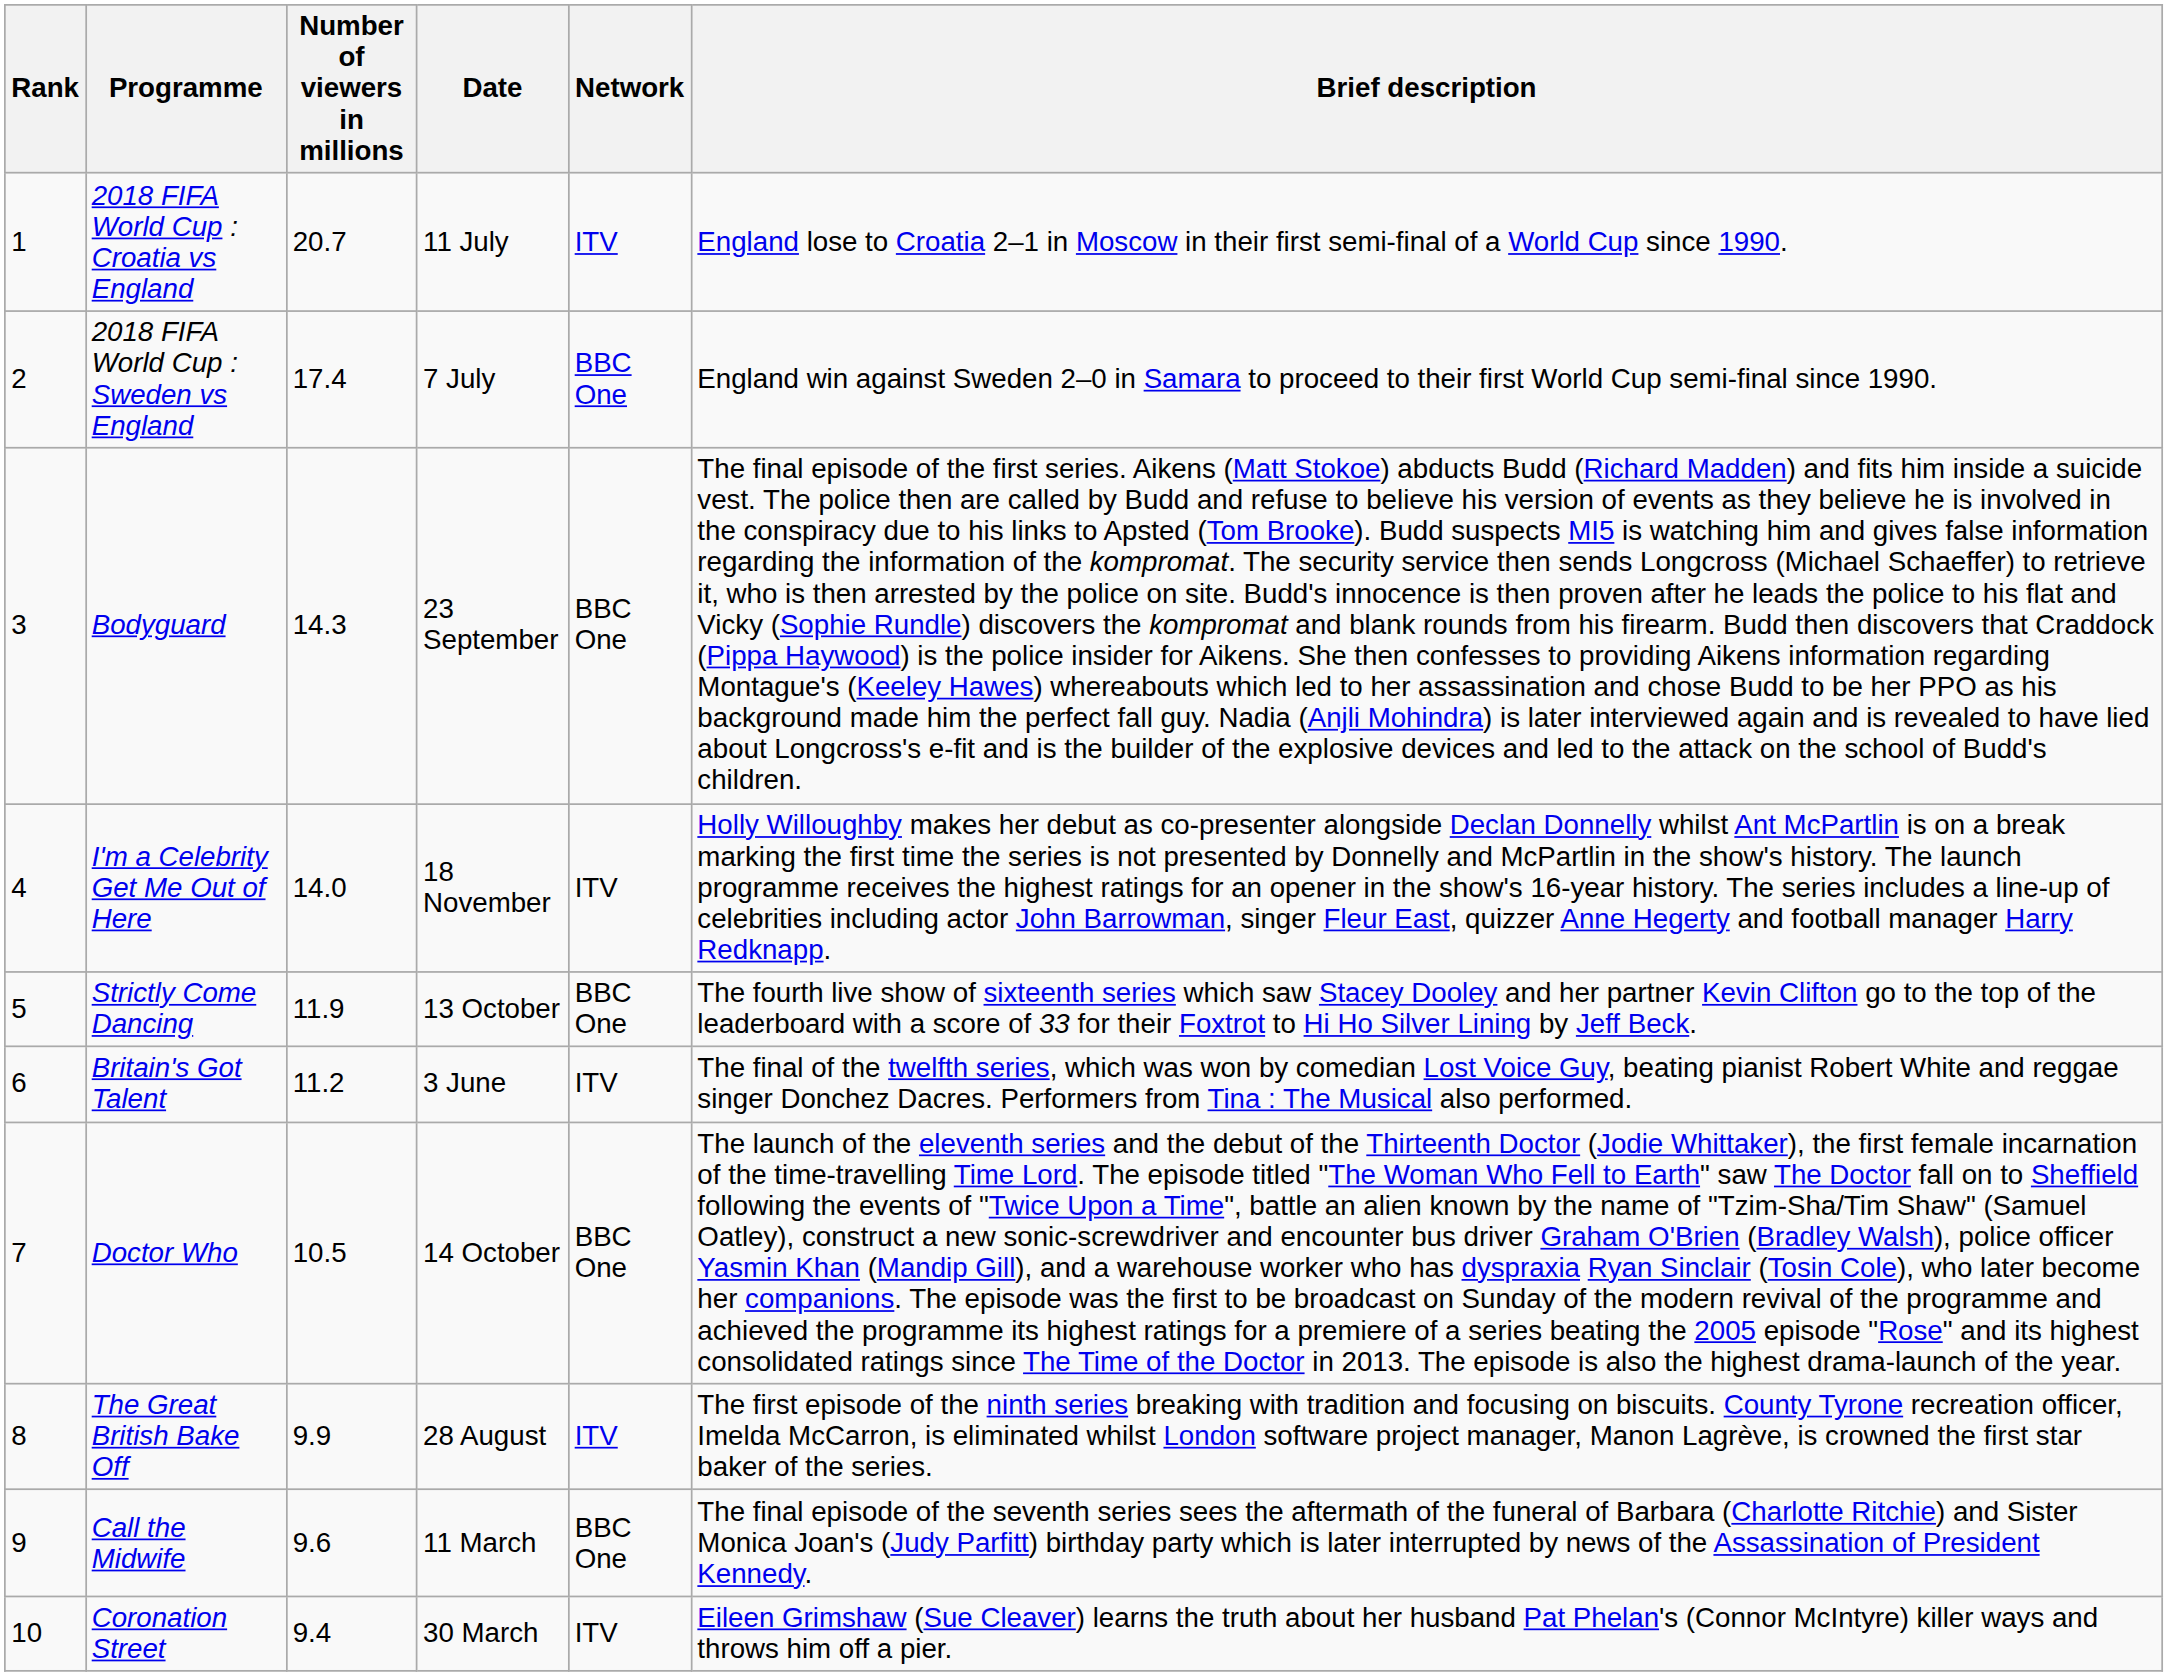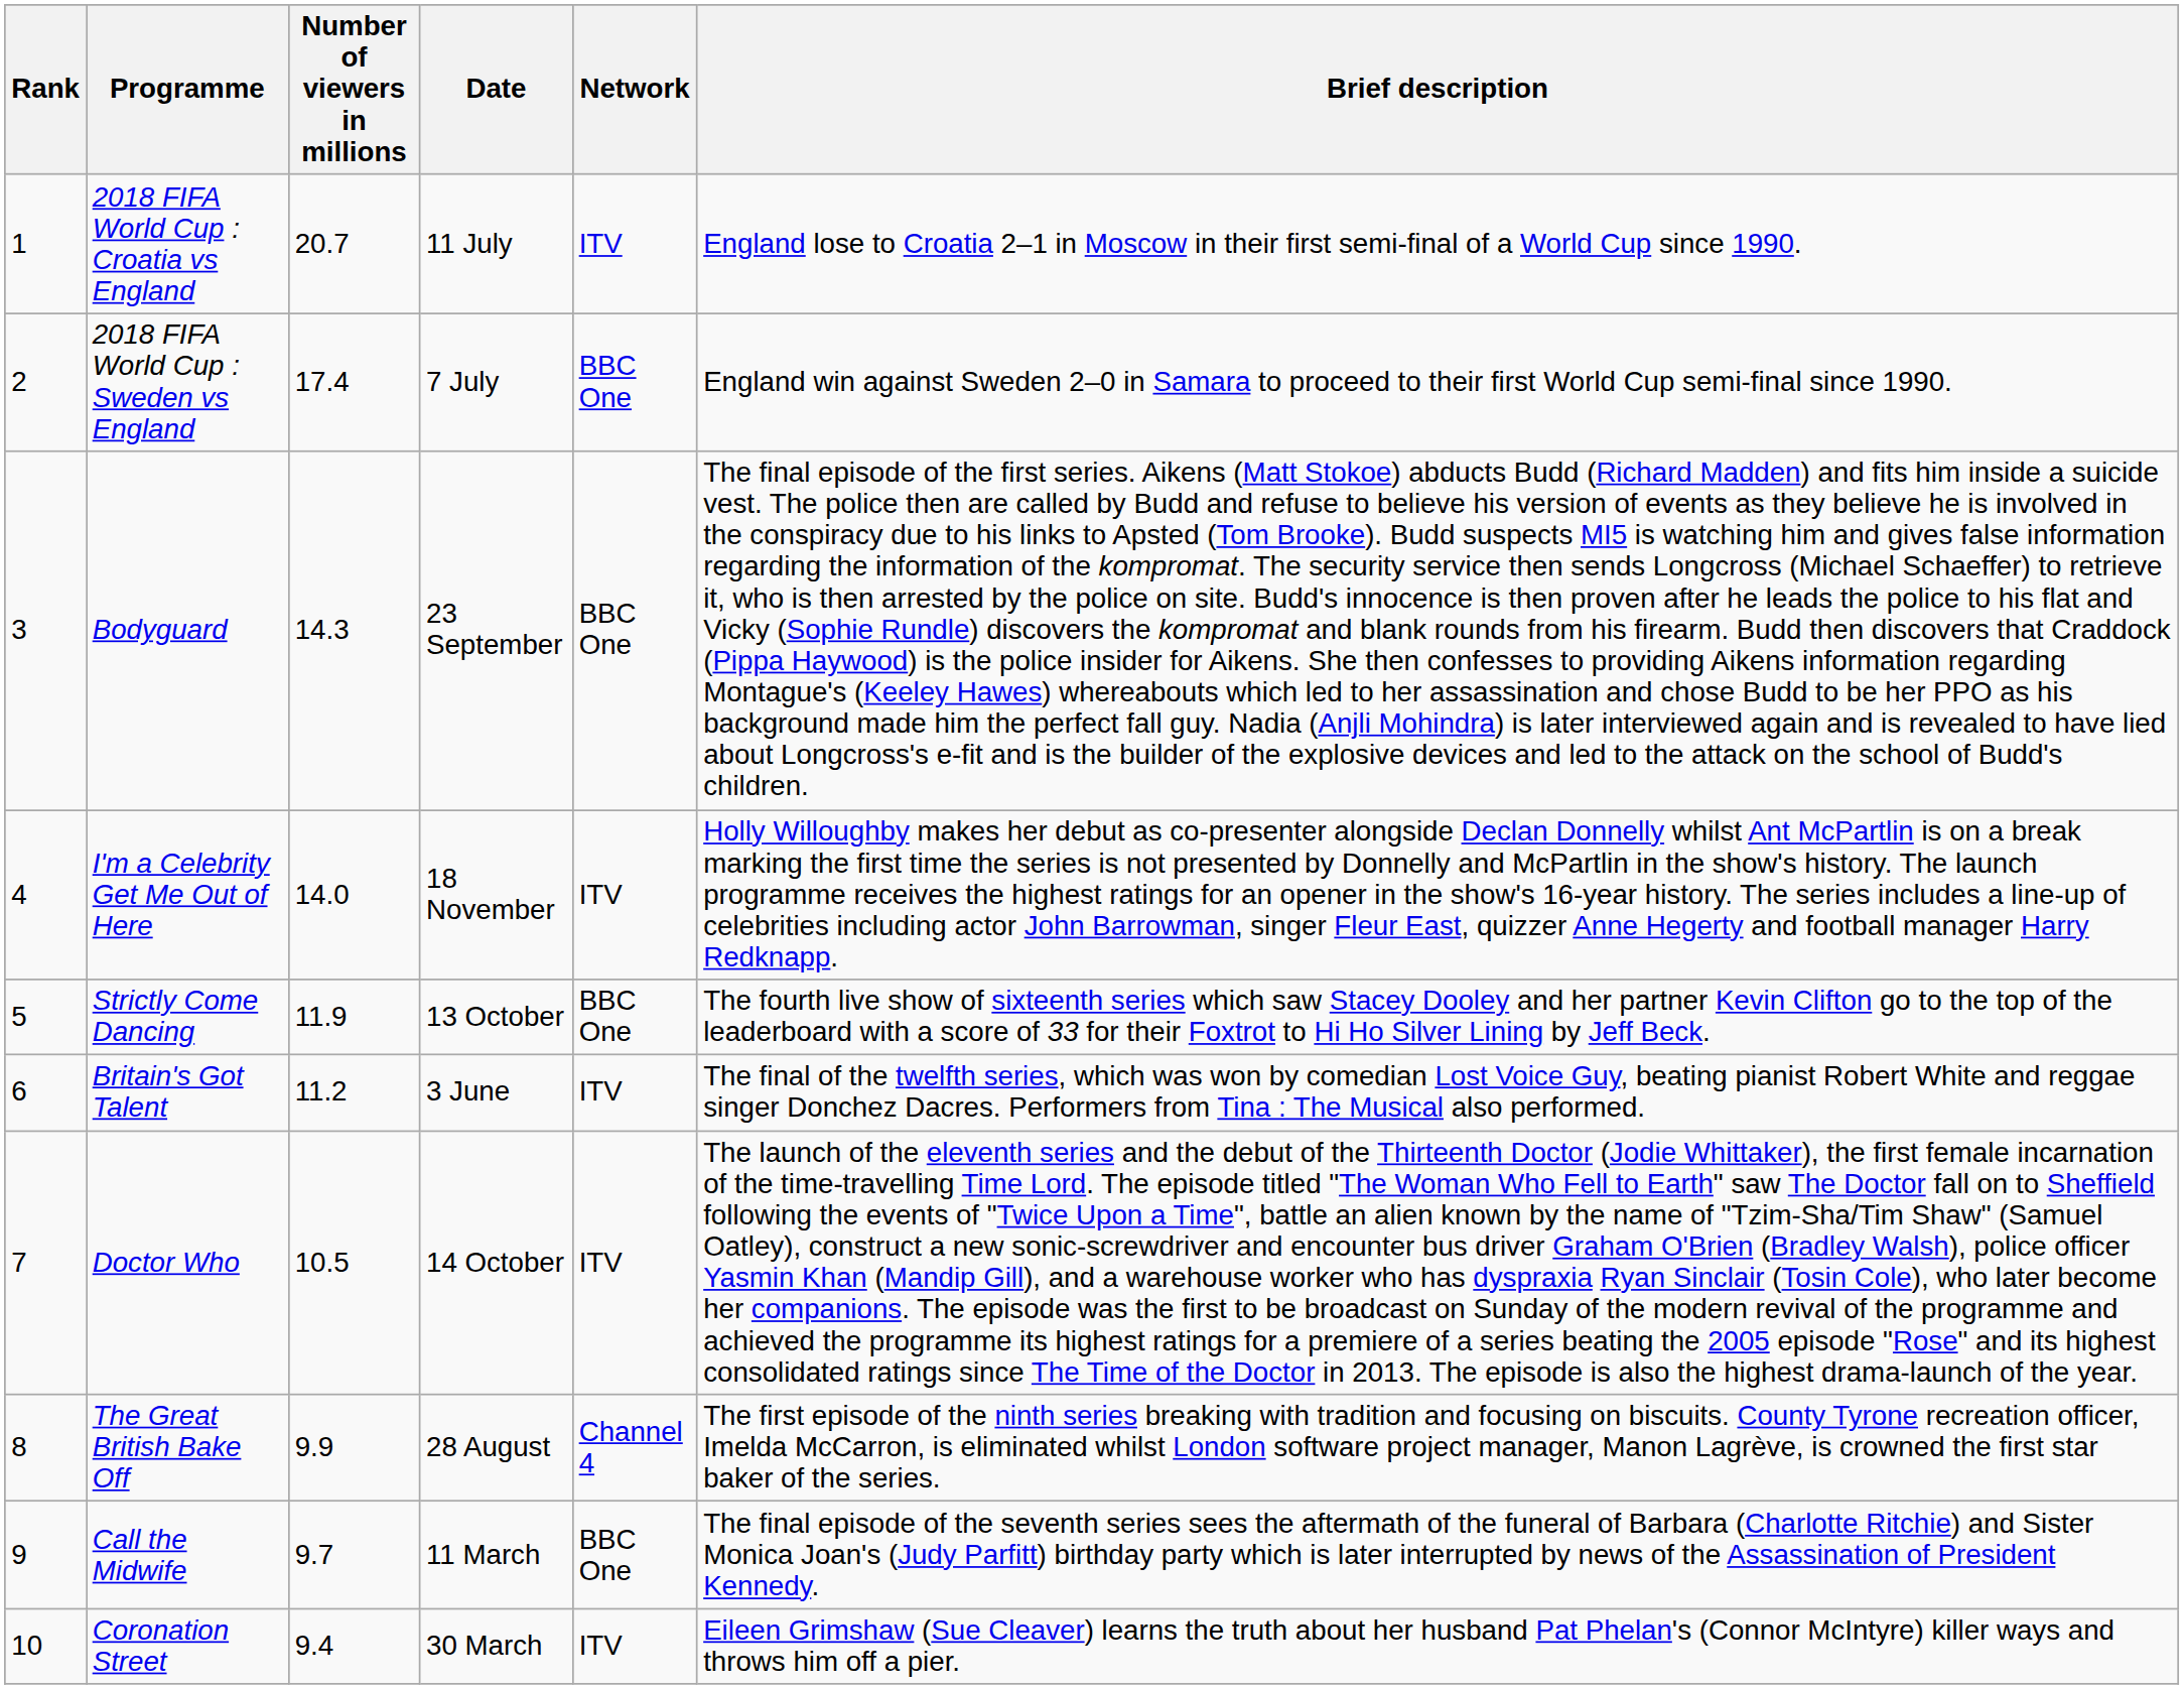Doctor Who | Network: BBC One -> ITV
The Great British Bake Off | Network: ITV -> Channel 4
Call the Midwife | Number of viewers in millions: 9.6 -> 9.7
